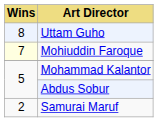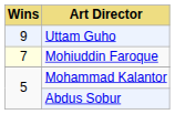Uttam Guho | Wins: 8 -> 9
- row: 2 | Samurai Maruf
